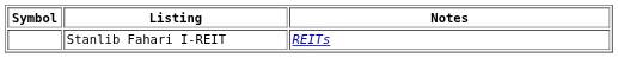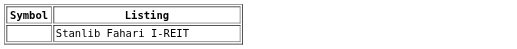- column: Notes | REITs
